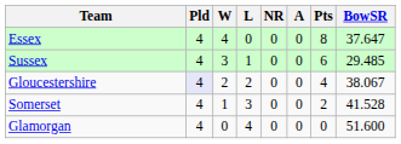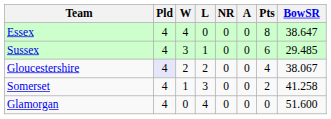Essex | BowSR: 37.647 -> 38.647
Somerset | BowSR: 41.528 -> 41.258
